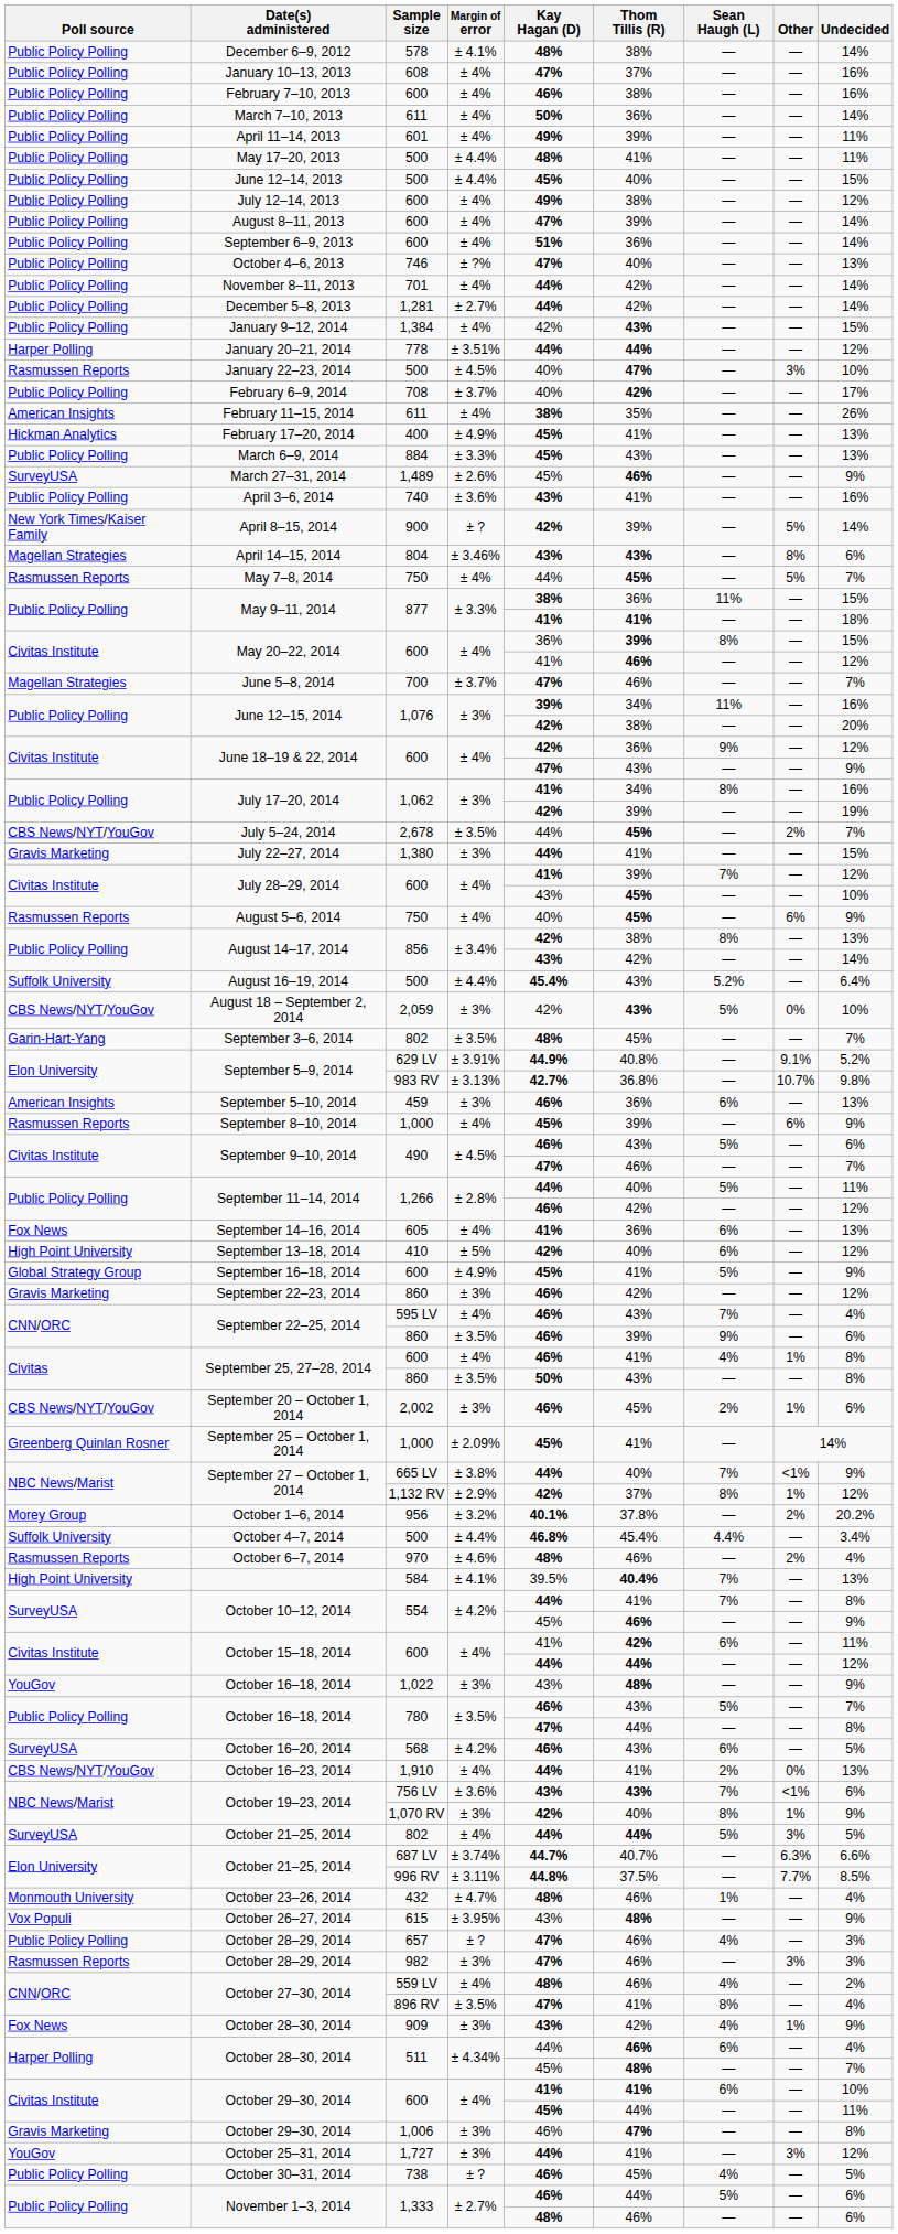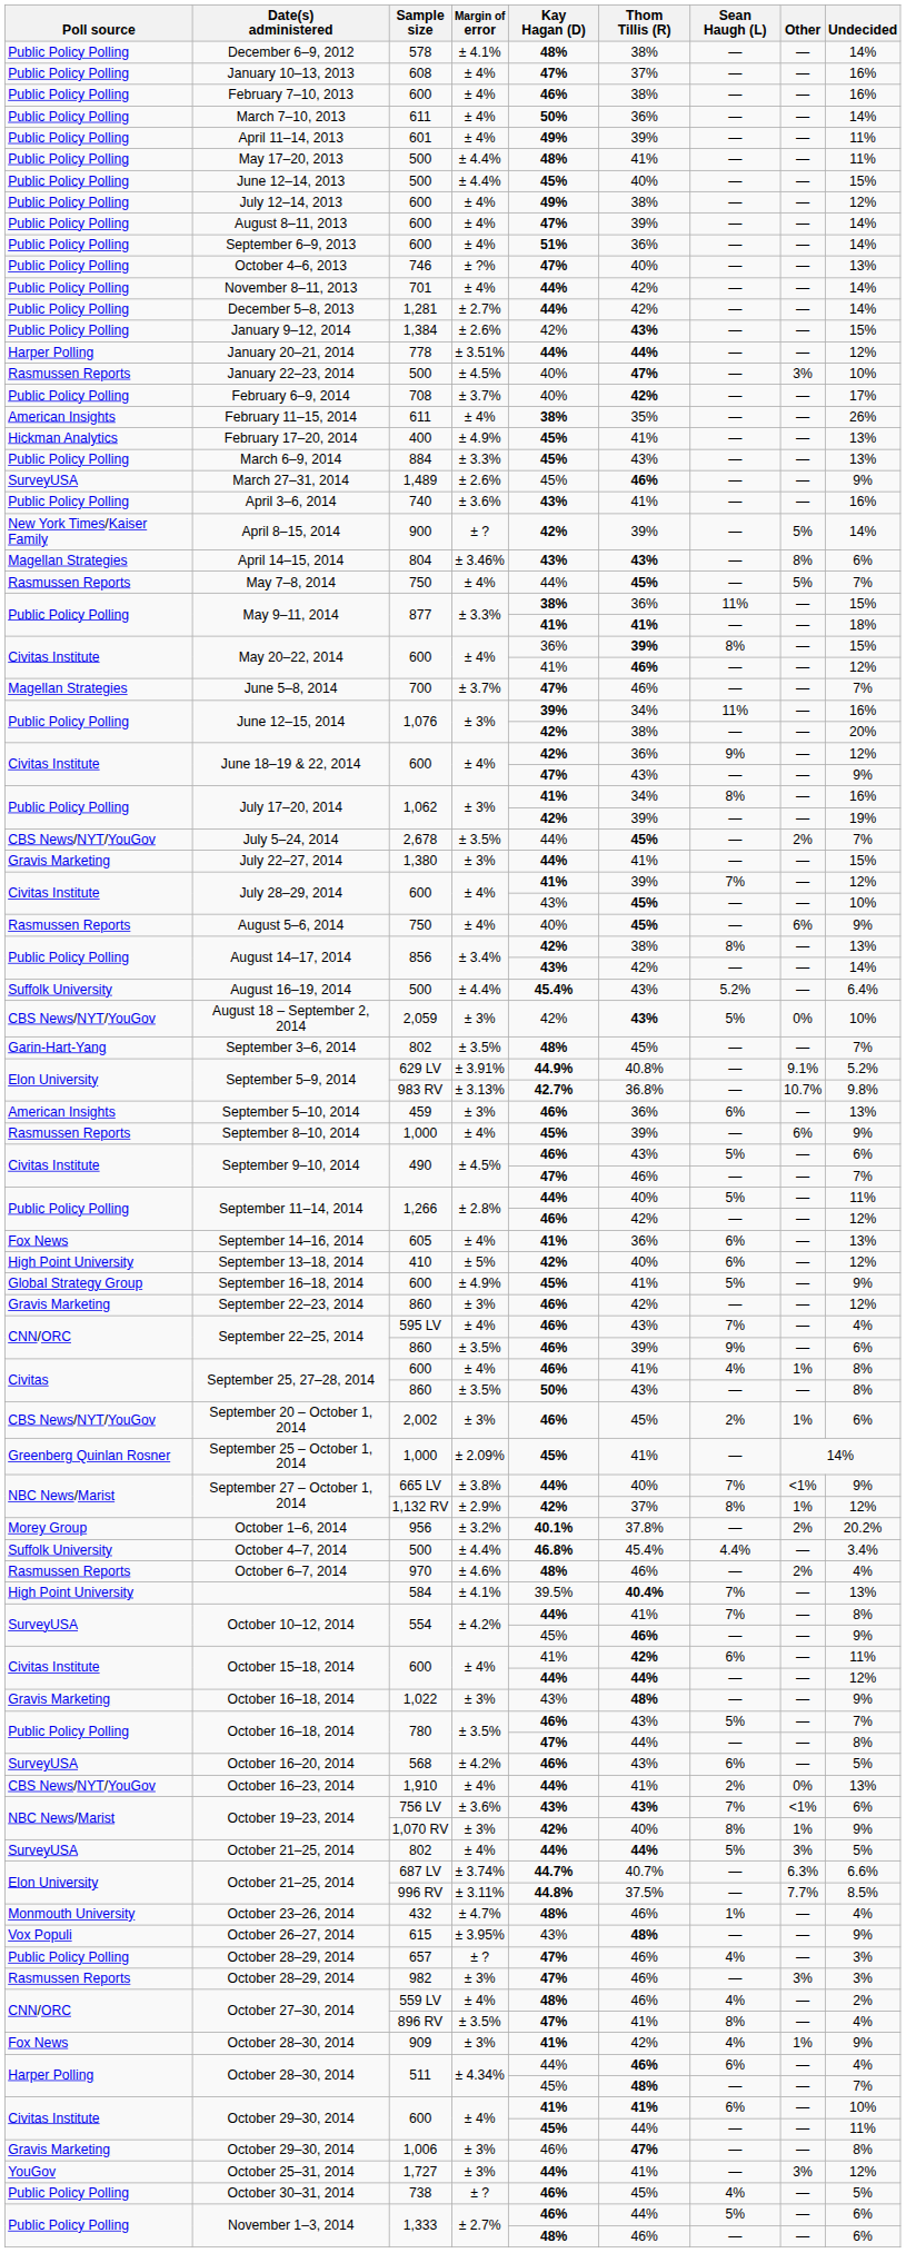January 9–12, 2014 | Margin of error: ± 4% -> ± 2.6%
October 16–18, 2014 / 1,022 | Poll source: YouGov -> Gravis Marketing
October 28–30, 2014 / 909 | Kay Hagan (D): 43% -> 41%
